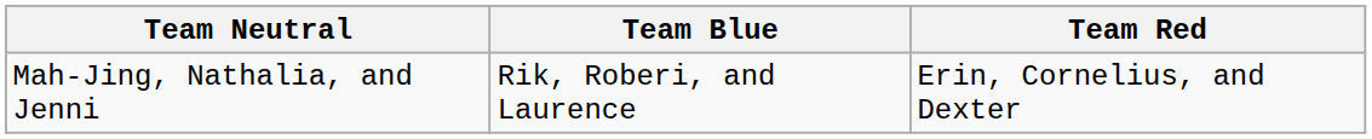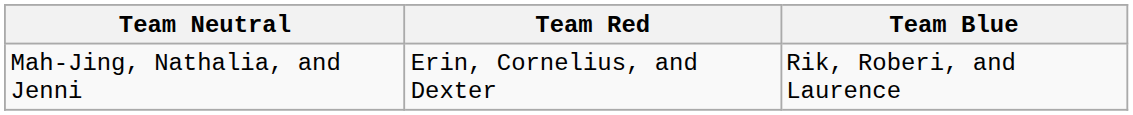columns swapped: Team Blue <-> Team Red
